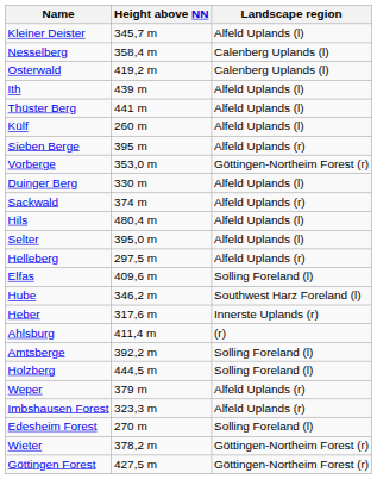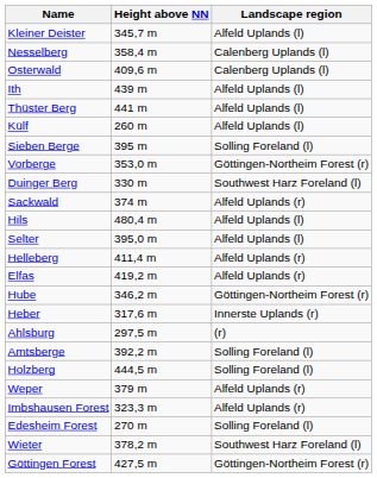Osterwald | Height above NN: 419,2 m -> 409,6 m
Sieben Berge | Landscape region: Alfeld Uplands (r) -> Solling Foreland (l)
Duinger Berg | Landscape region: Alfeld Uplands (l) -> Southwest Harz Foreland (l)
Helleberg | Height above NN: 297,5 m -> 411,4 m
Elfas | Height above NN: 409,6 m -> 419,2 m
Elfas | Landscape region: Solling Foreland (l) -> Alfeld Uplands (r)
Hube | Landscape region: Southwest Harz Foreland (l) -> Göttingen-Northeim Forest (r)
Ahlsburg | Height above NN: 411,4 m -> 297,5 m
Wieter | Landscape region: Göttingen-Northeim Forest (r) -> Southwest Harz Foreland (l)
